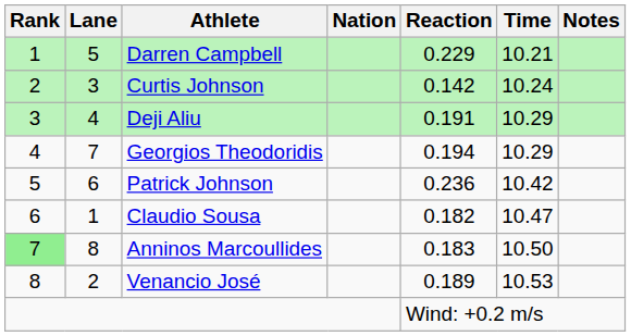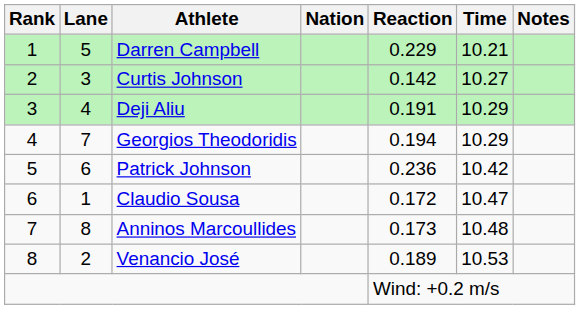Curtis Johnson | Time: 10.24 -> 10.27
Claudio Sousa | Reaction: 0.182 -> 0.172
Anninos Marcoullides | Rank: lightgreen background -> no background
Anninos Marcoullides | Reaction: 0.183 -> 0.173
Anninos Marcoullides | Time: 10.50 -> 10.48
